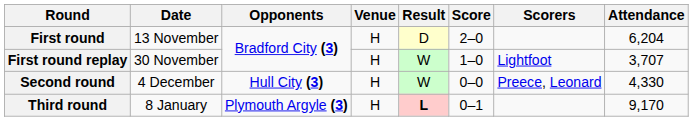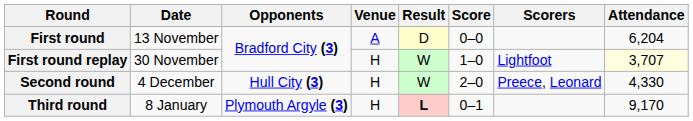First round | Venue: H -> A
First round | Score: 2–0 -> 0–0
First round replay | Attendance: no background -> lightyellow background
Second round | Score: 0–0 -> 2–0
